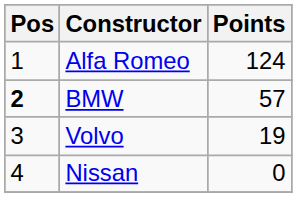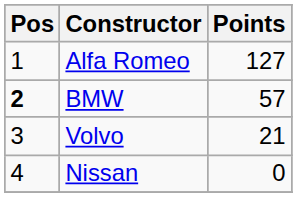Alfa Romeo | Points: 124 -> 127
Volvo | Points: 19 -> 21
